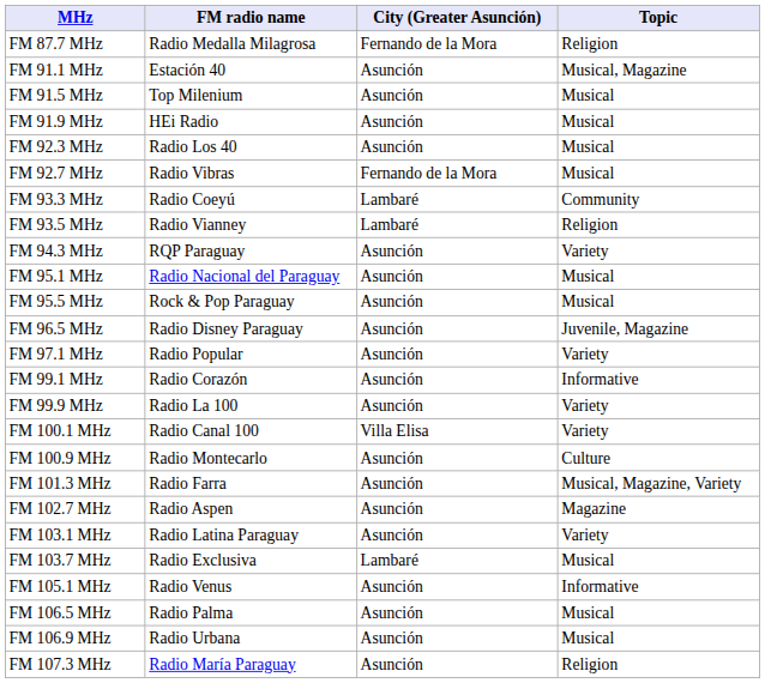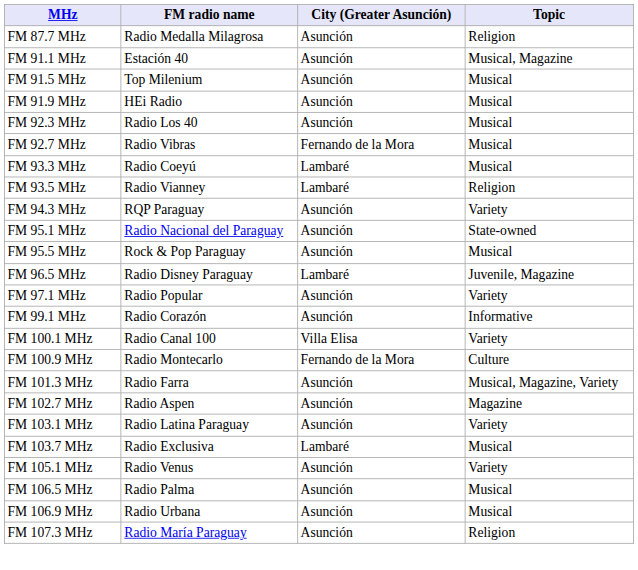FM 87.7 MHz | City (Greater Asunción): Fernando de la Mora -> Asunción
FM 93.3 MHz | Topic: Community -> Musical
FM 95.1 MHz | Topic: Musical -> State-owned
FM 96.5 MHz | City (Greater Asunción): Asunción -> Lambaré
- row: FM 99.9 MHz | Radio La 100 | Asunción | Variety
FM 100.9 MHz | City (Greater Asunción): Asunción -> Fernando de la Mora
FM 105.1 MHz | Topic: Informative -> Variety
